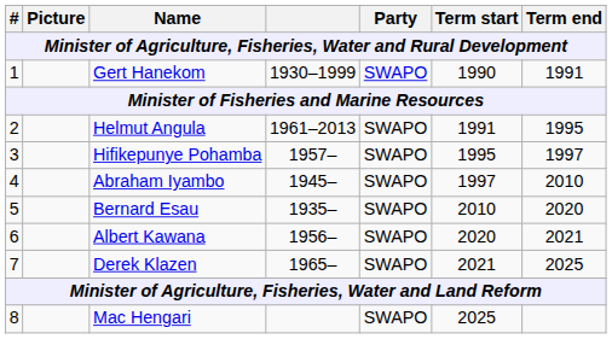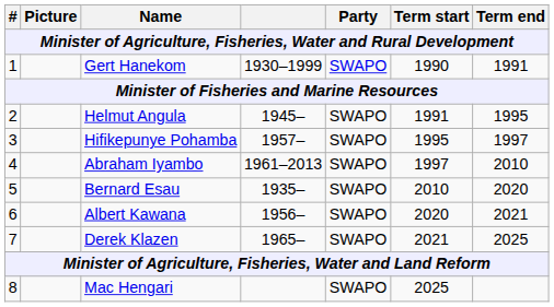Helmut Angula | column 4: 1961–2013 -> 1945–
Abraham Iyambo | column 4: 1945– -> 1961–2013
